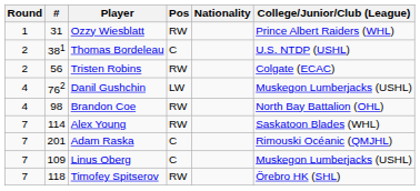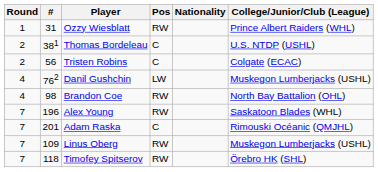Tristen Robins | Pos: RW -> C
Alex Young | #: 114 -> 196
Linus Oberg | Pos: C -> RW
